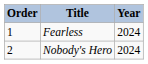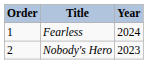Nobody's Hero | Year: 2024 -> 2023
